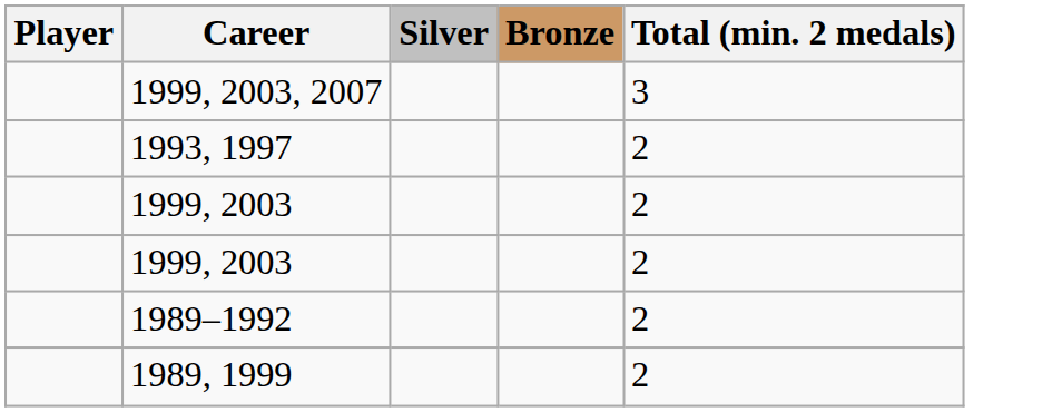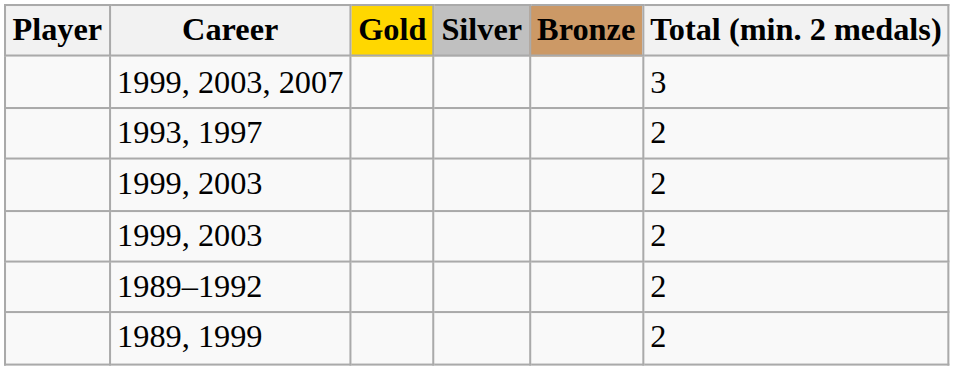+ column: Gold
